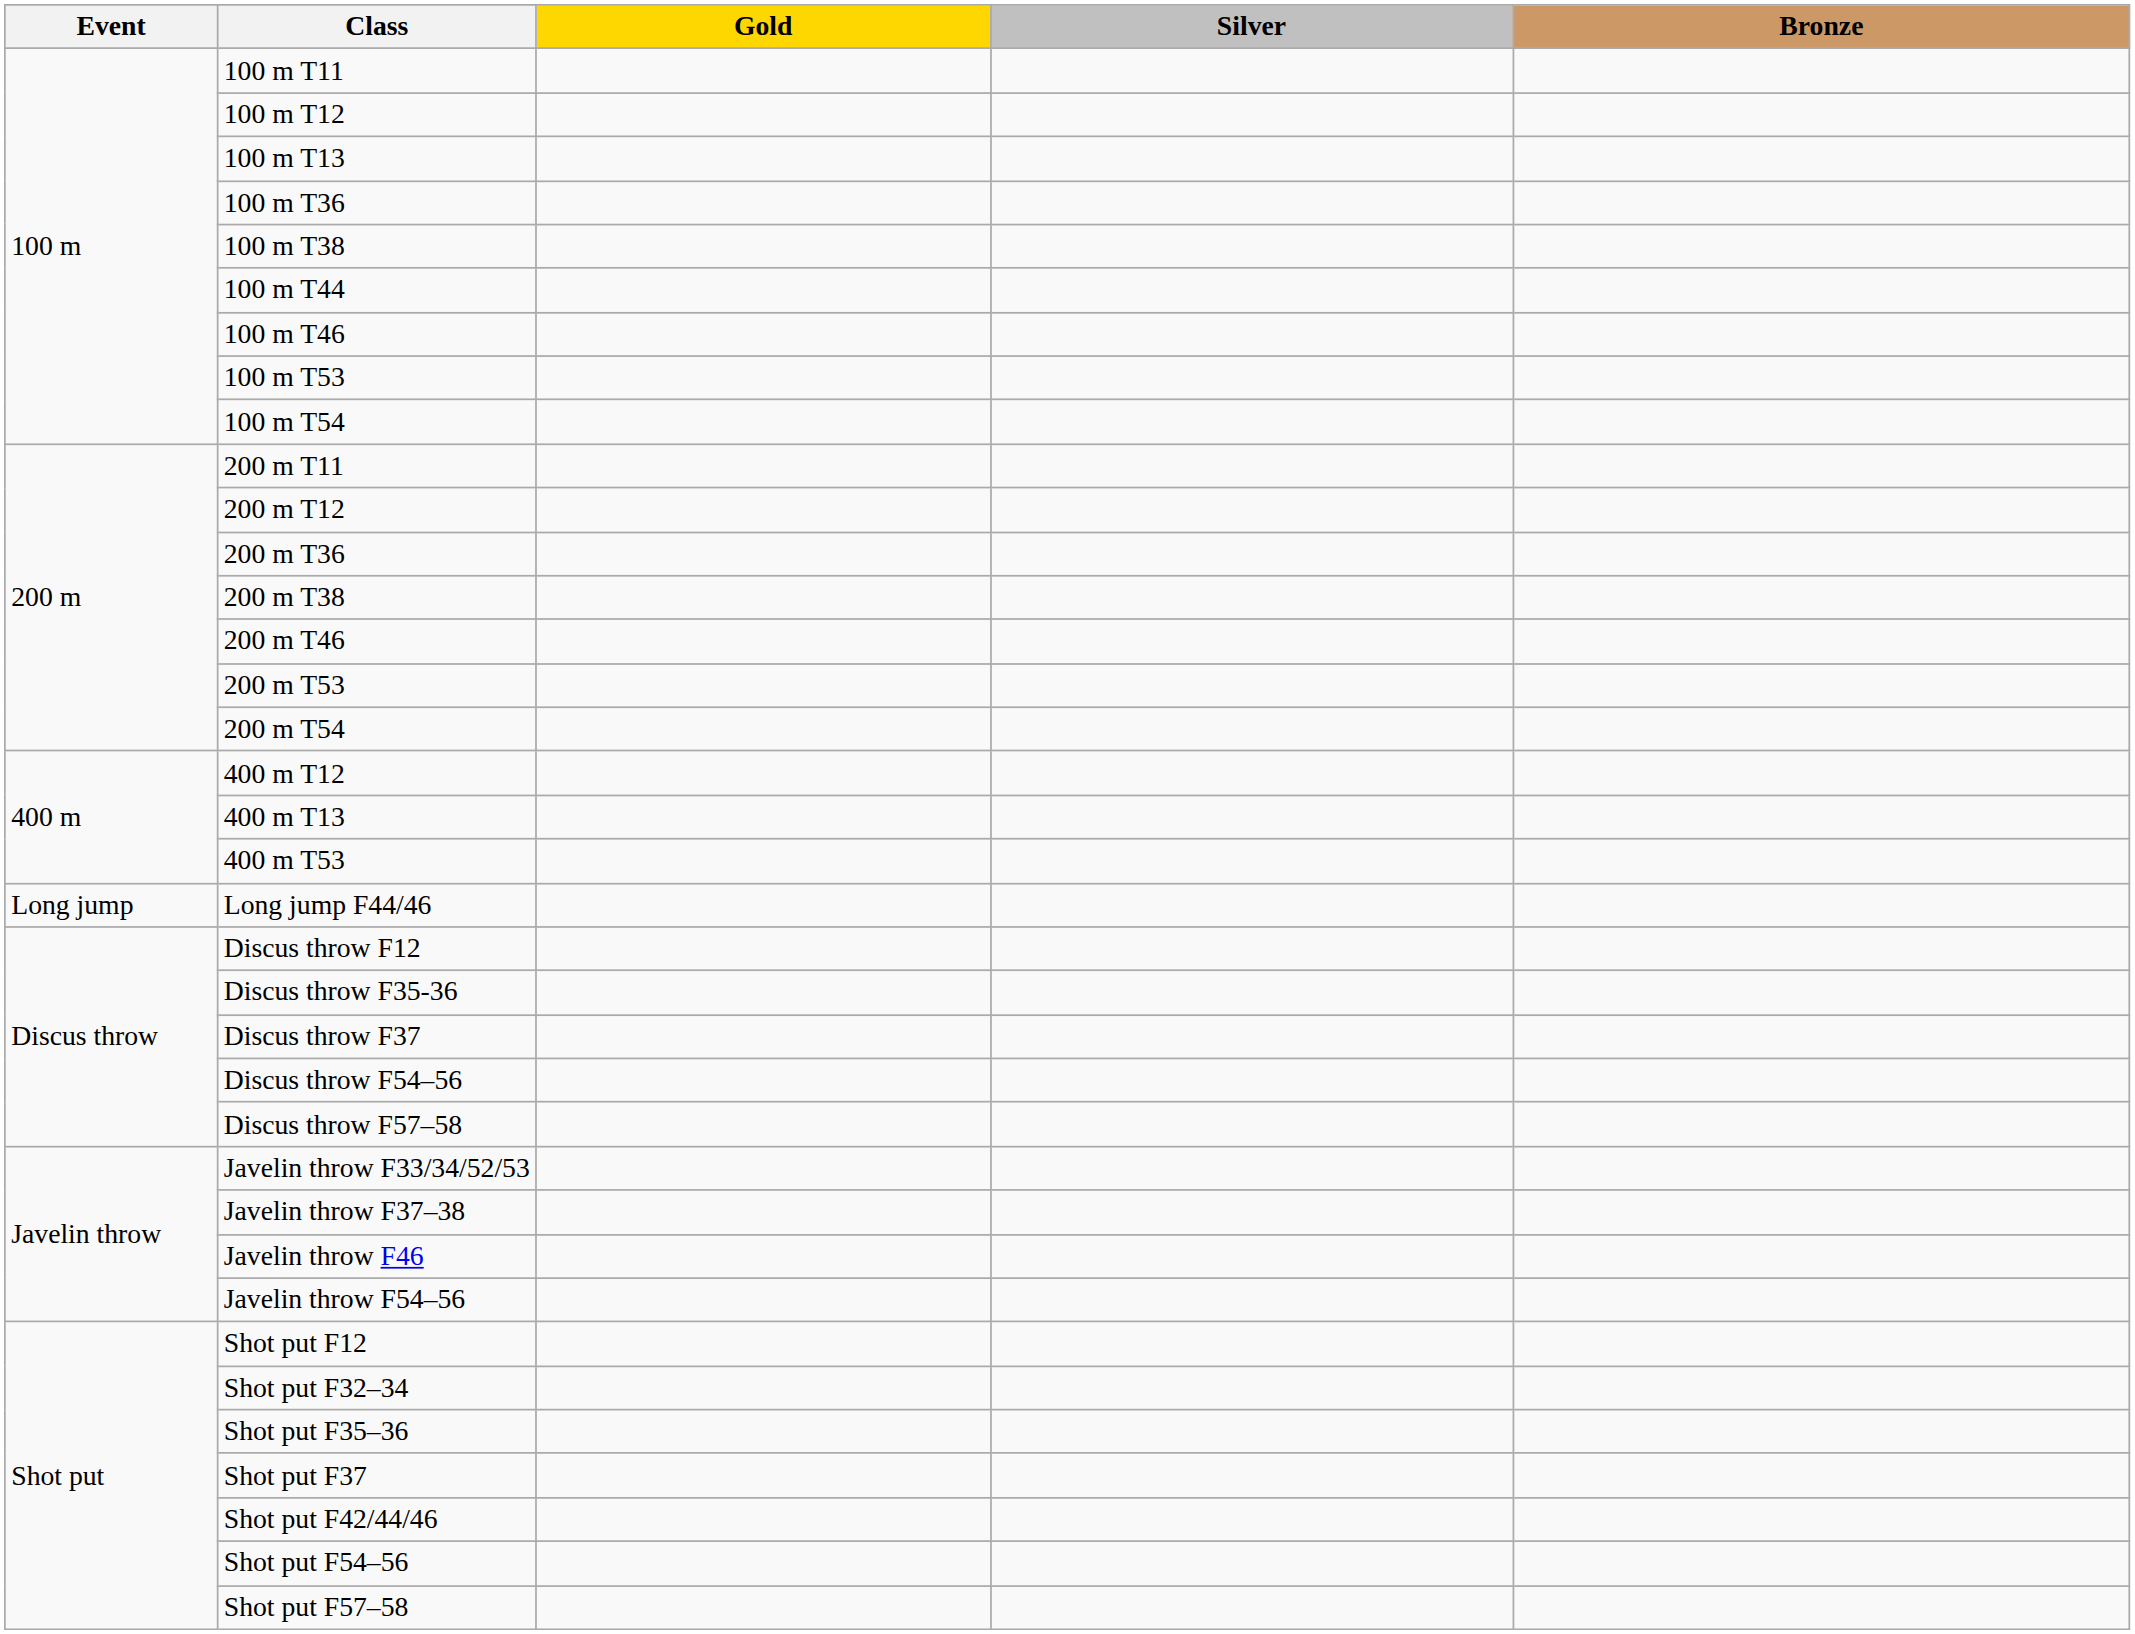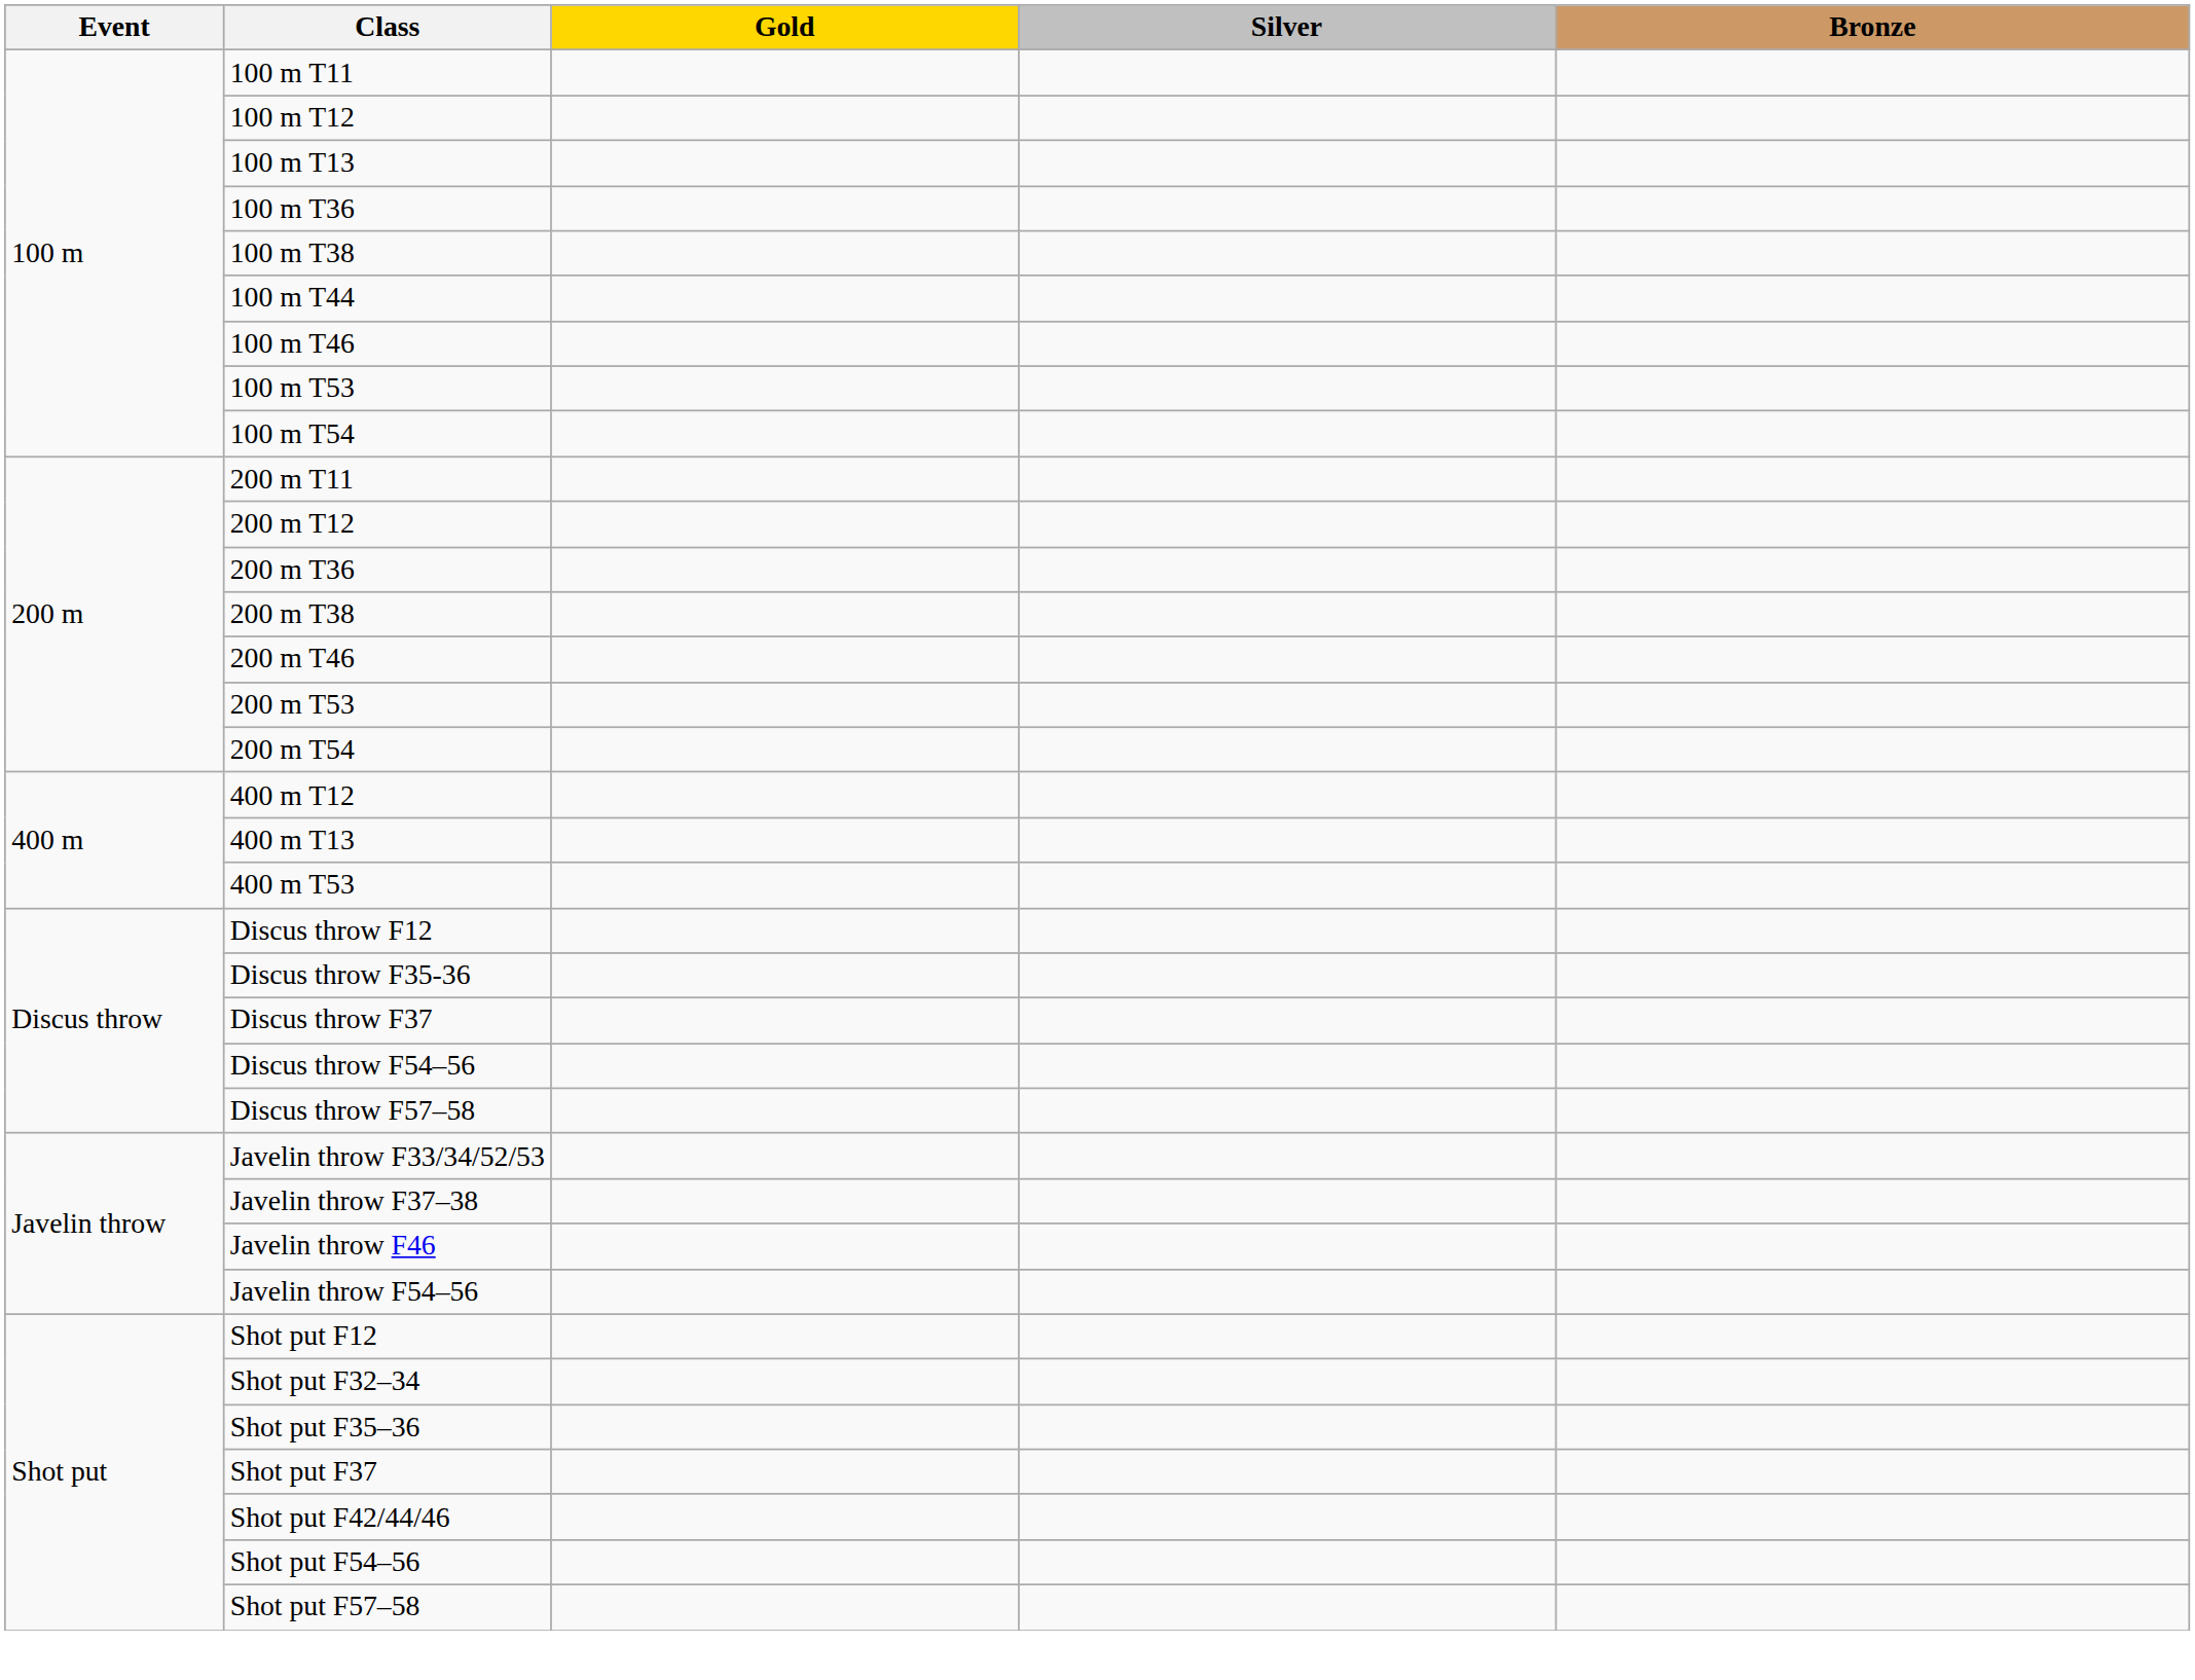- row: Long jump | Long jump F44/46
